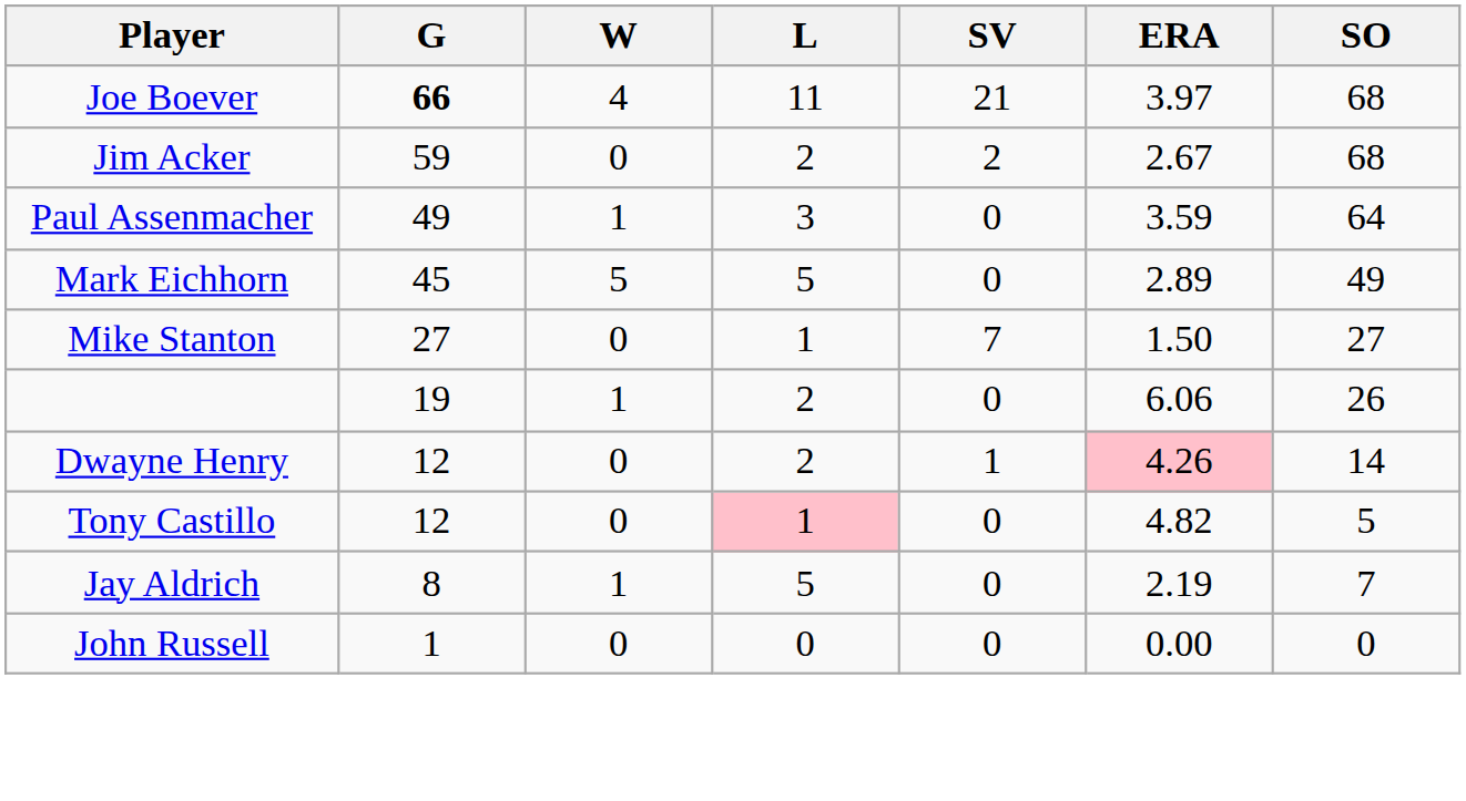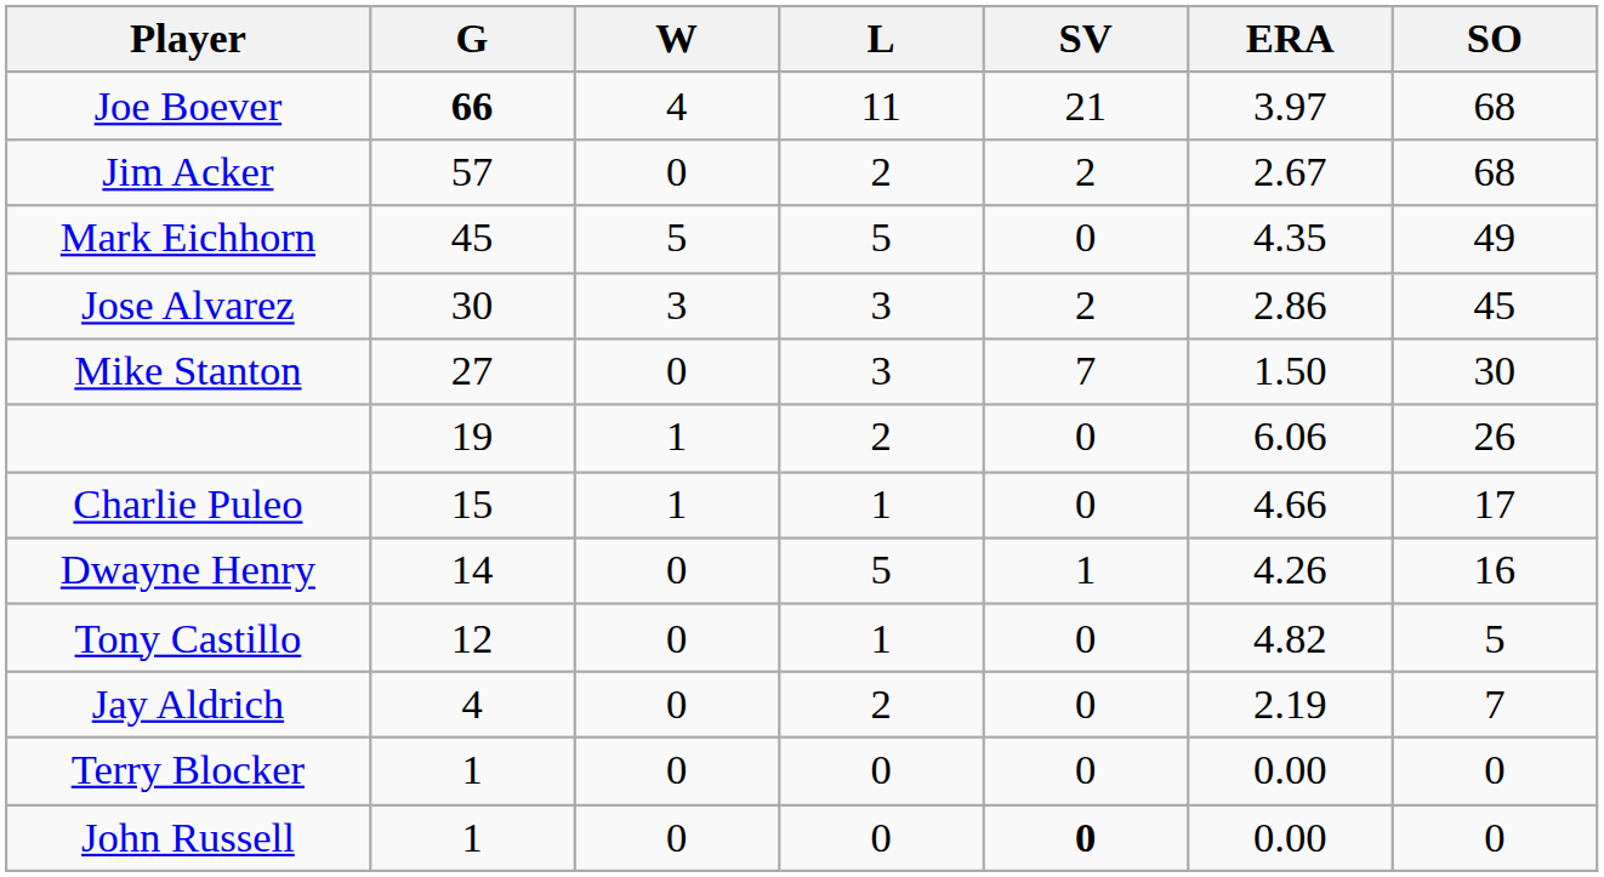Jim Acker | G: 59 -> 57
- row: Paul Assenmacher | 49 | 1 | 3 | 0 | 3.59 | 64
Mark Eichhorn | ERA: 2.89 -> 4.35
+ row: Jose Alvarez | 30 | 3 | 3 | 2 | 2.86 | 45
Mike Stanton | L: 1 -> 3
Mike Stanton | SO: 27 -> 30
+ row: Charlie Puleo | 15 | 1 | 1 | 0 | 4.66 | 17
Dwayne Henry | G: 12 -> 14
Dwayne Henry | L: 2 -> 5
Dwayne Henry | ERA: pink background -> no background
Dwayne Henry | SO: 14 -> 16
Tony Castillo | L: pink background -> no background
Jay Aldrich | G: 8 -> 4
Jay Aldrich | W: 1 -> 0
Jay Aldrich | L: 5 -> 2
+ row: Terry Blocker | 1 | 0 | 0 | 0 | 0.00 | 0
John Russell | SV: normal -> bold
